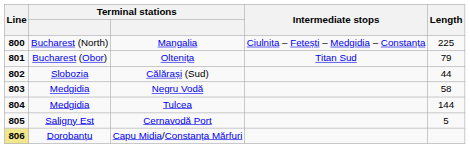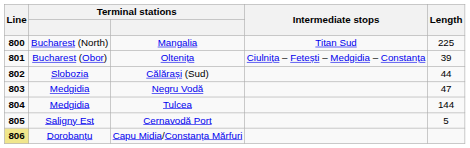Mangalia | Intermediate stops: Ciulnița – Fetești – Medgidia – Constanța -> Titan Sud
Oltenița | Intermediate stops: Titan Sud -> Ciulnița – Fetești – Medgidia – Constanța
Oltenița | Length: 79 -> 39
Negru Vodă | Length: 58 -> 47
